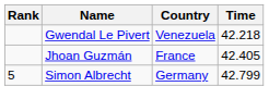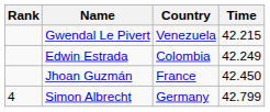Gwendal Le Pivert | Time: 42.218 -> 42.215
+ row: Edwin Estrada | Colombia | 42.249
Jhoan Guzmán | Time: 42.405 -> 42.450
Simon Albrecht | Rank: 5 -> 4
